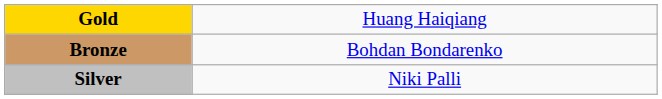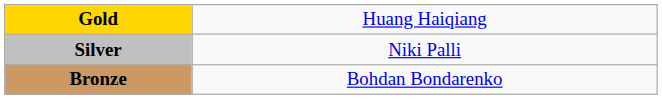rows swapped: Silver <-> Bronze
